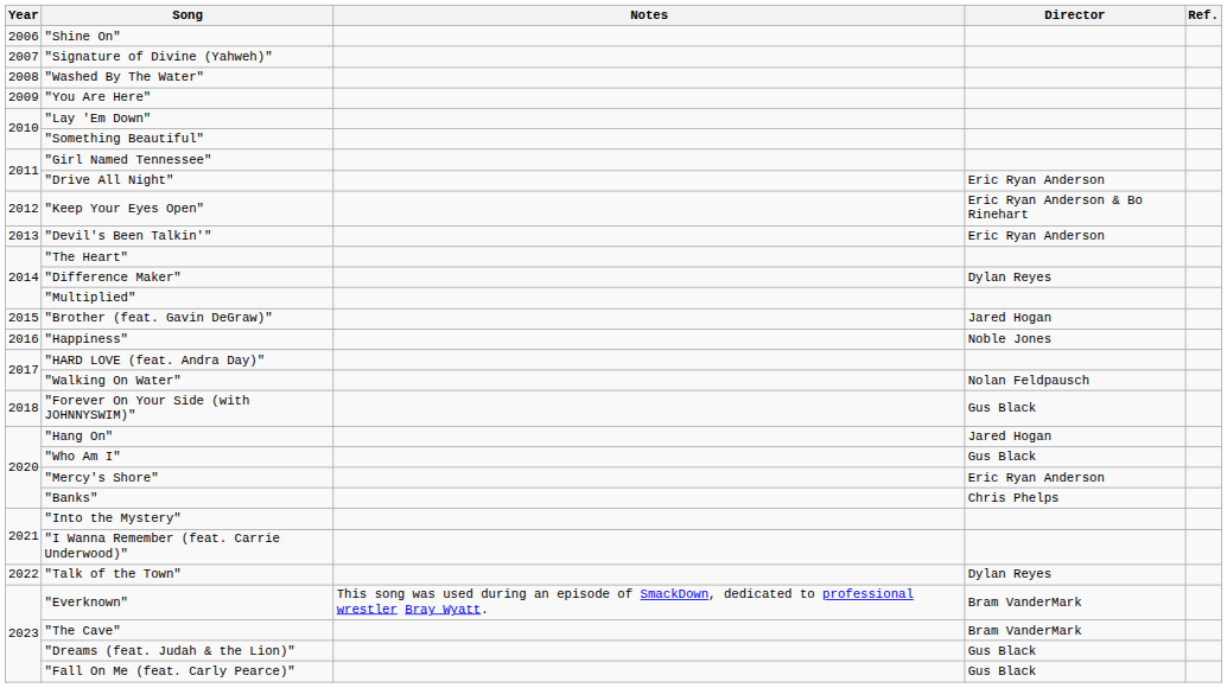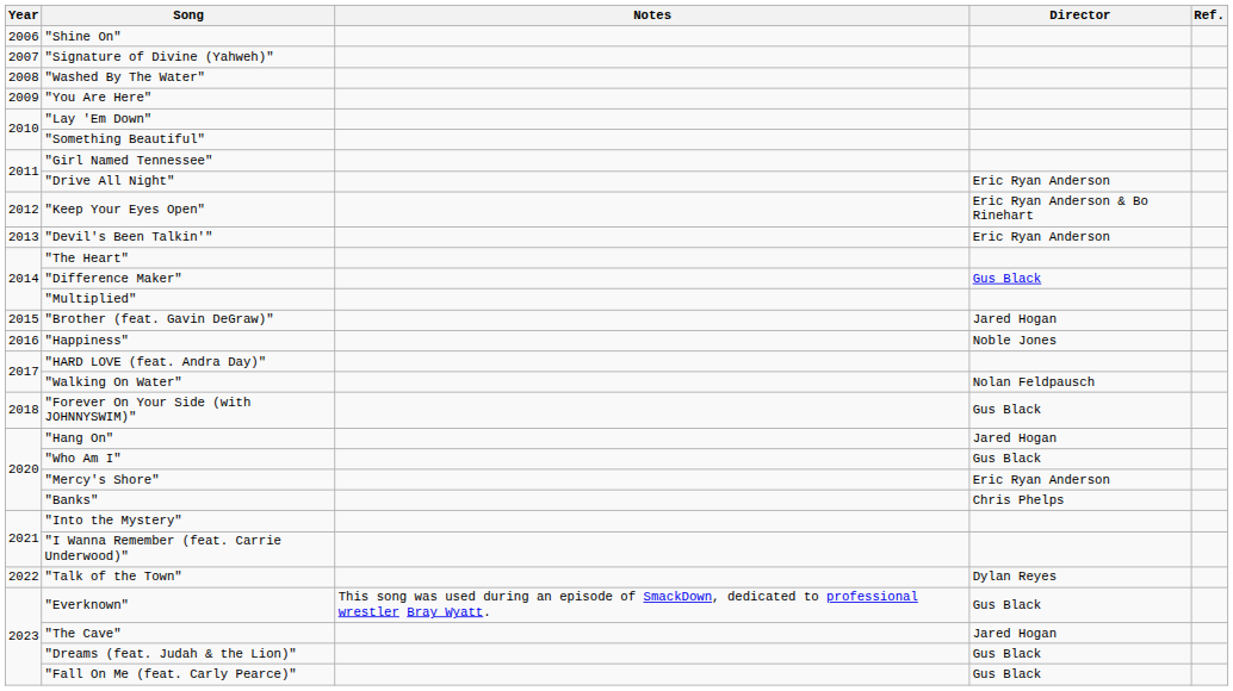"Difference Maker" | Director: Dylan Reyes -> Gus Black
"Everknown" | Director: Bram VanderMark -> Gus Black
"The Cave" | Director: Bram VanderMark -> Jared Hogan
